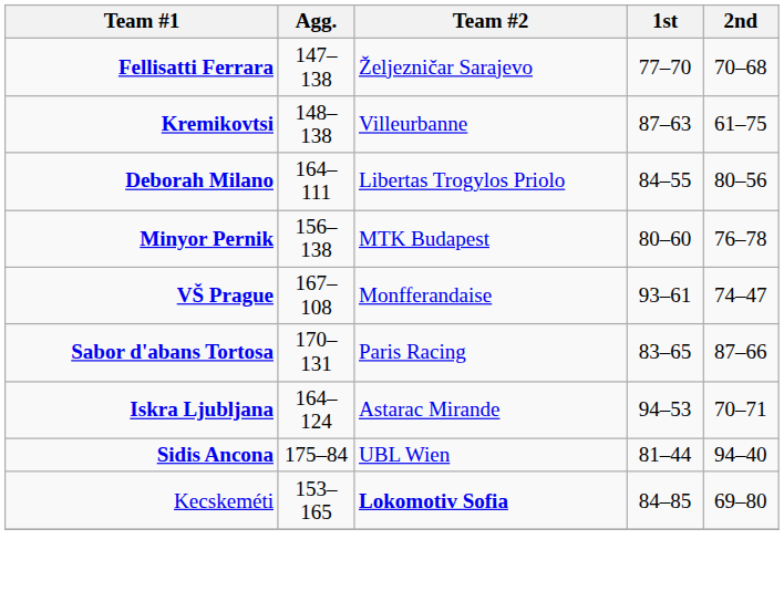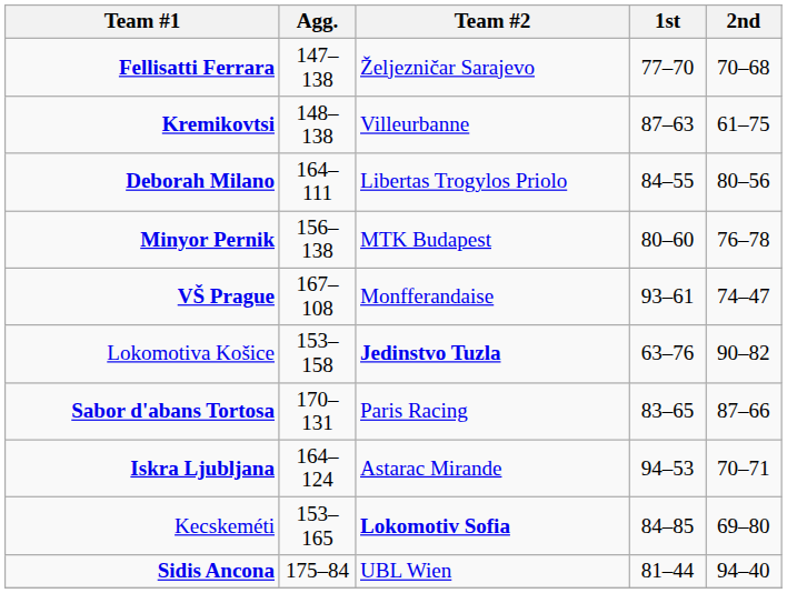+ row: Lokomotiva Košice | 153–158 | Jedinstvo Tuzla | 63–76 | 90–82
rows swapped: Sidis Ancona <-> Kecskeméti
